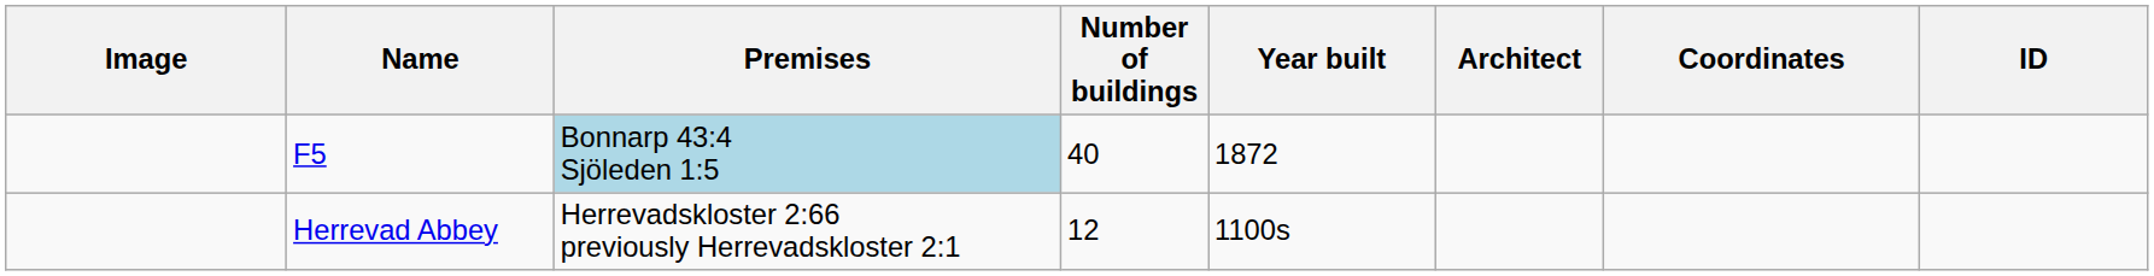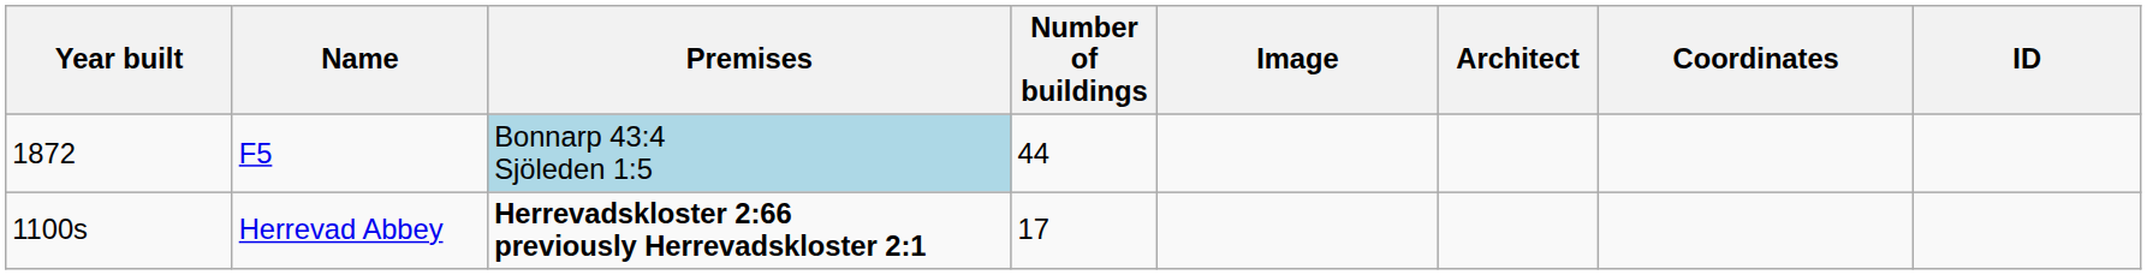columns swapped: Image <-> Year built
F5 | Number of buildings: 40 -> 44
Herrevad Abbey | Premises: normal -> bold
Herrevad Abbey | Number of buildings: 12 -> 17
